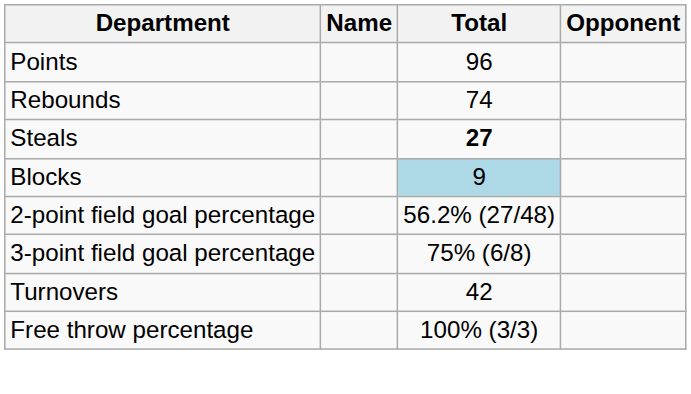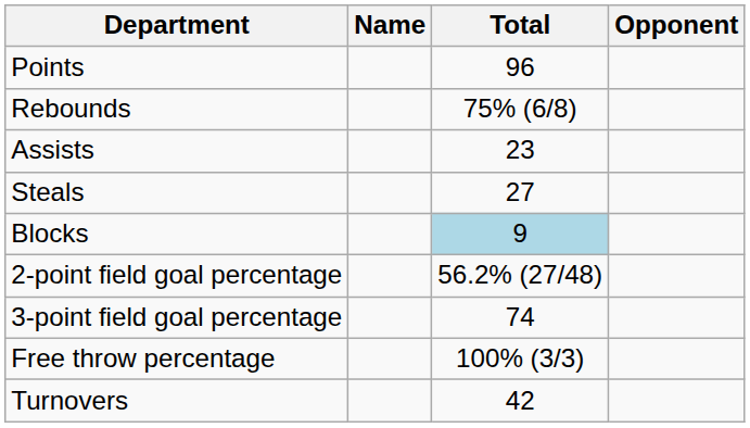Rebounds | Total: 74 -> 75% (6/8)
+ row: Assists | 23
Steals | Total: bold -> normal
3-point field goal percentage | Total: 75% (6/8) -> 74
rows swapped: Free throw percentage <-> Turnovers
